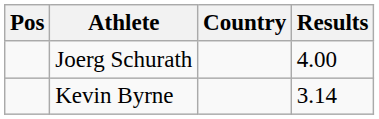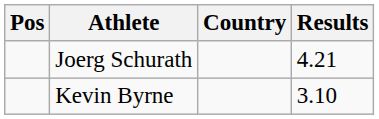Joerg Schurath | Results: 4.00 -> 4.21
Kevin Byrne | Results: 3.14 -> 3.10
